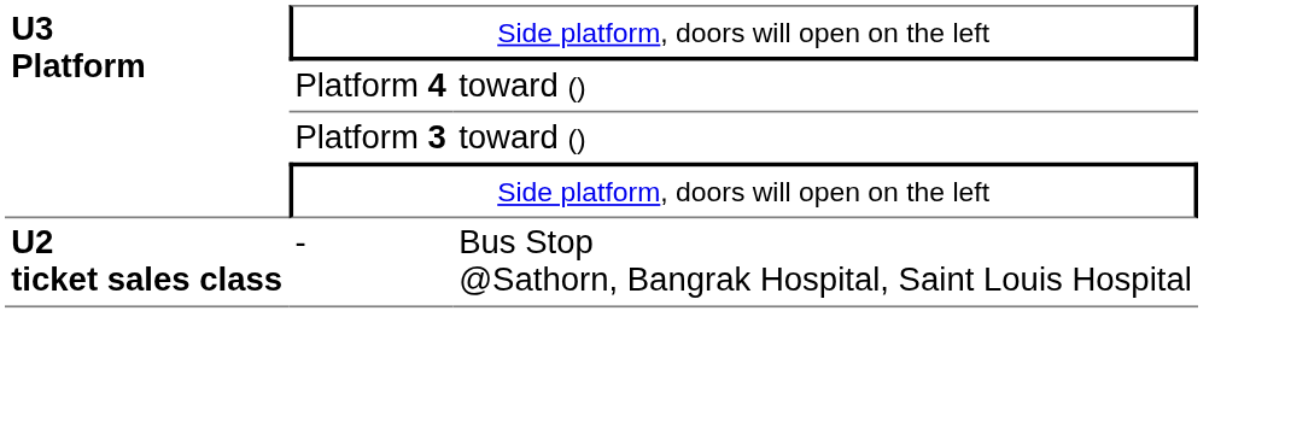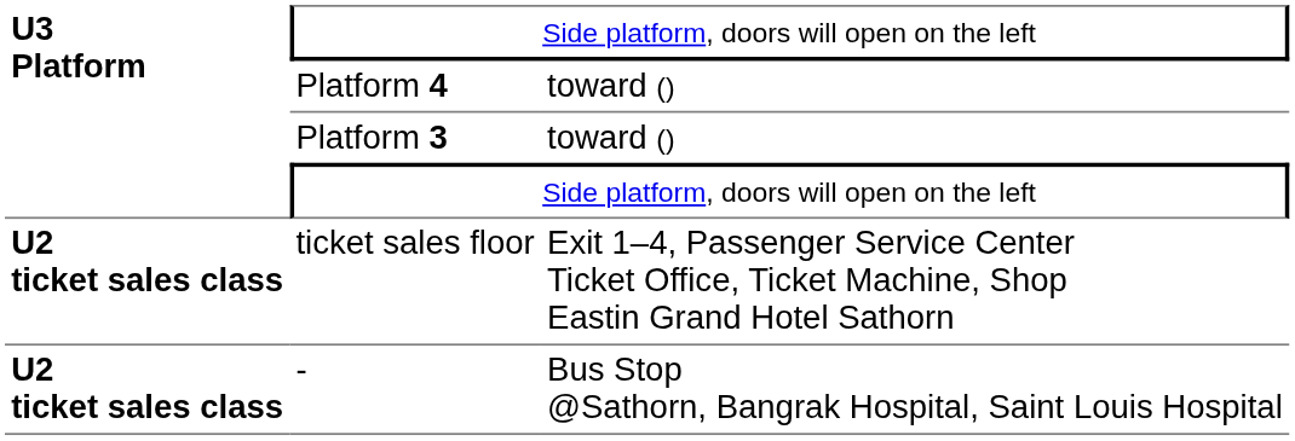+ row: U2 ticket sales class | ticket sales floor | Exit 1–4, Passenger Service Center Ticket Office, Ticket Machine, Shop Eastin Grand Hotel Sathorn
